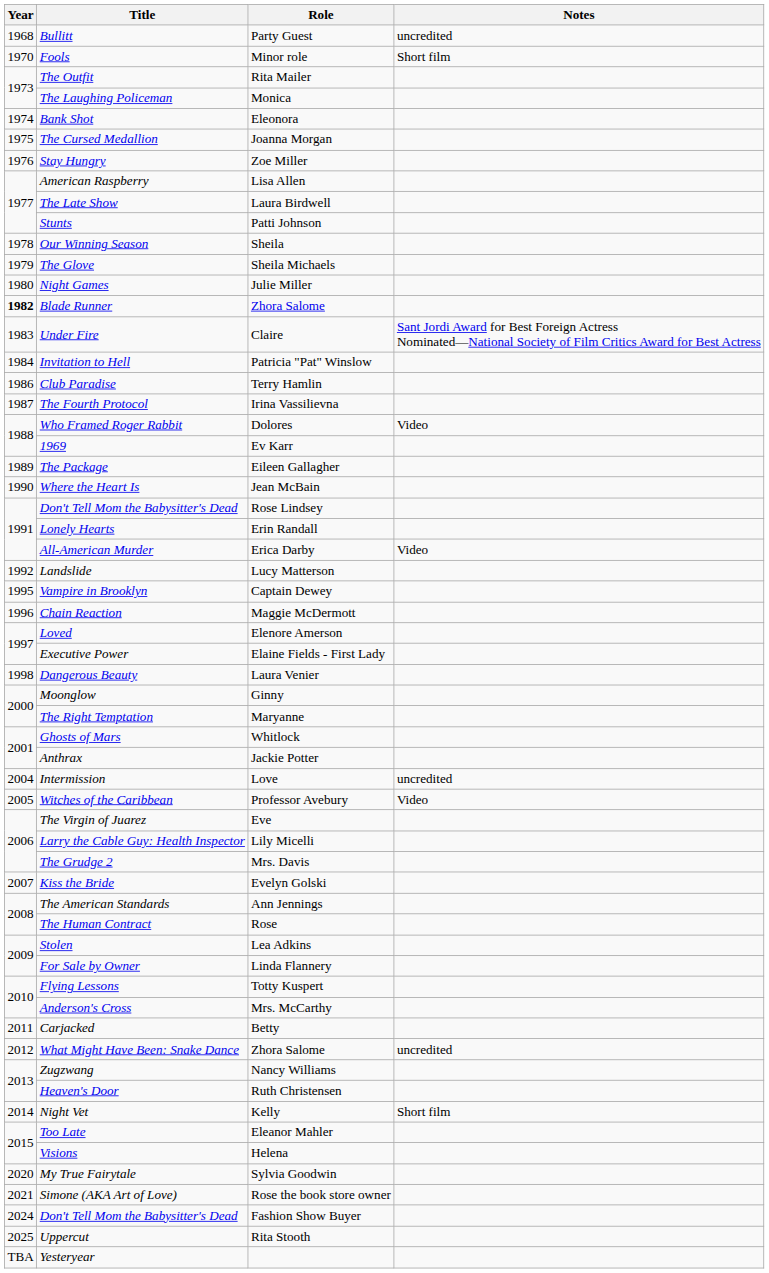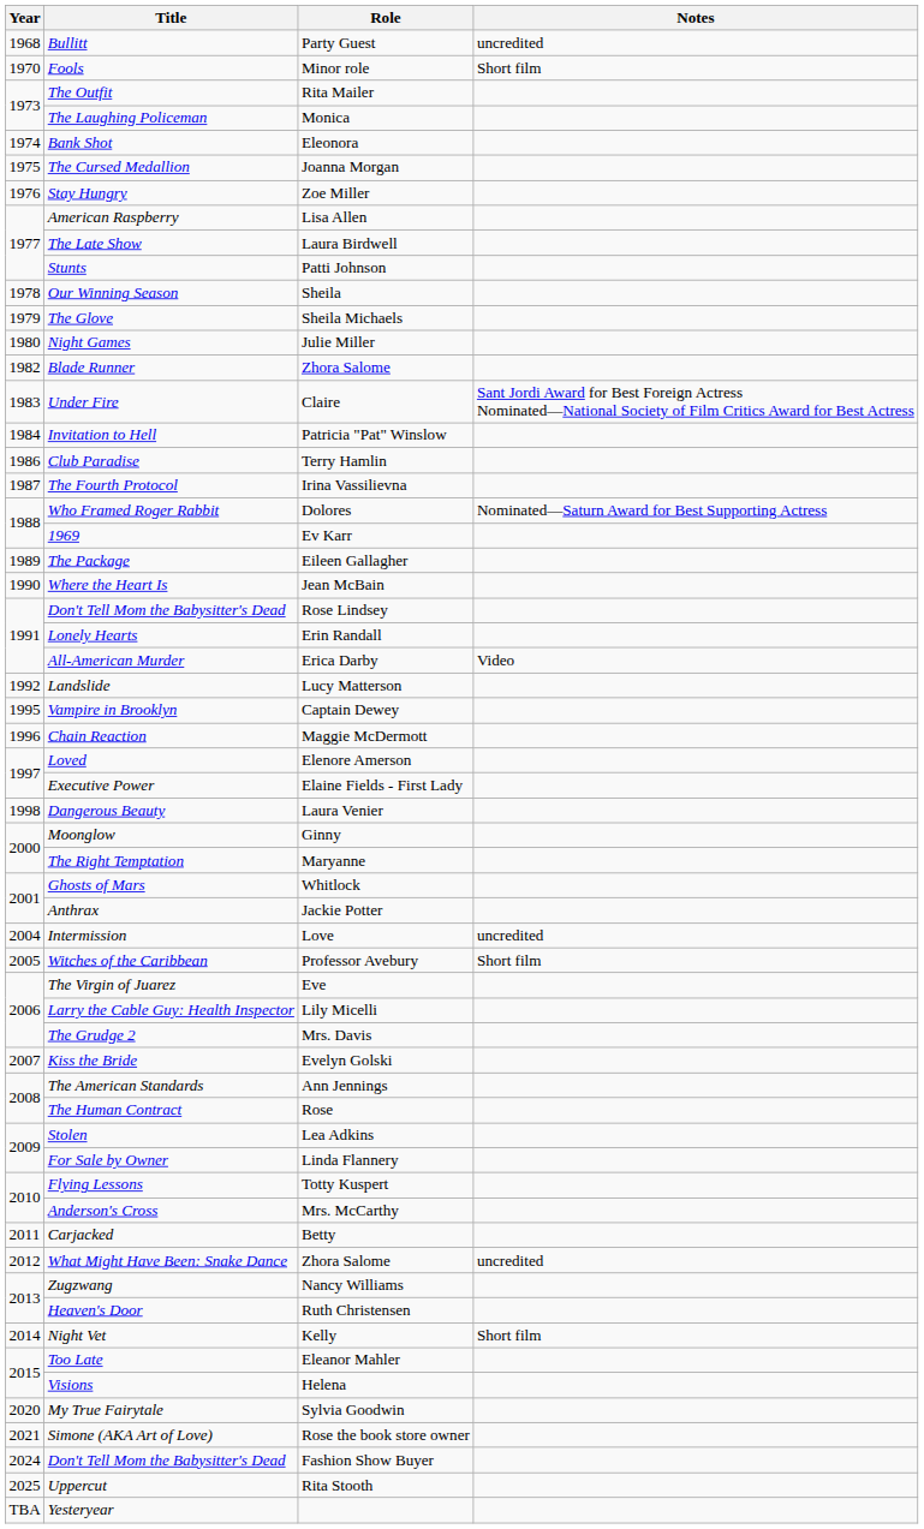Blade Runner | Year: bold -> normal
Who Framed Roger Rabbit | Notes: Video -> Nominated—Saturn Award for Best Supporting Actress
Witches of the Caribbean | Notes: Video -> Short film
